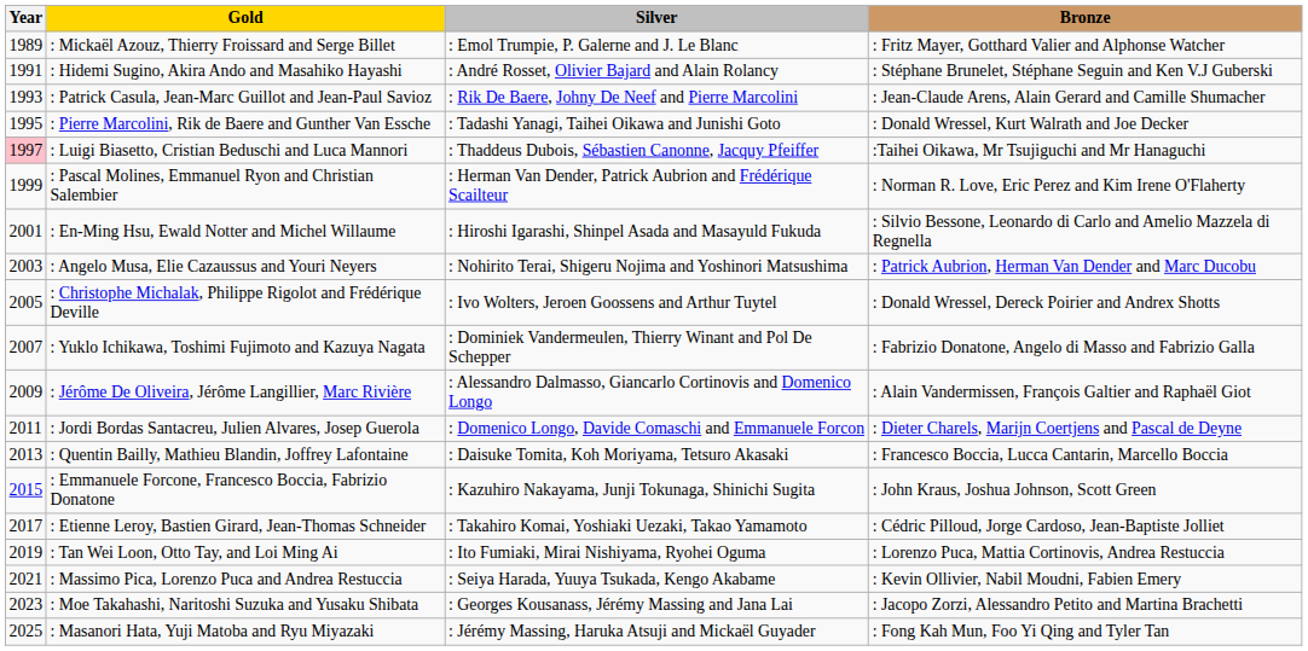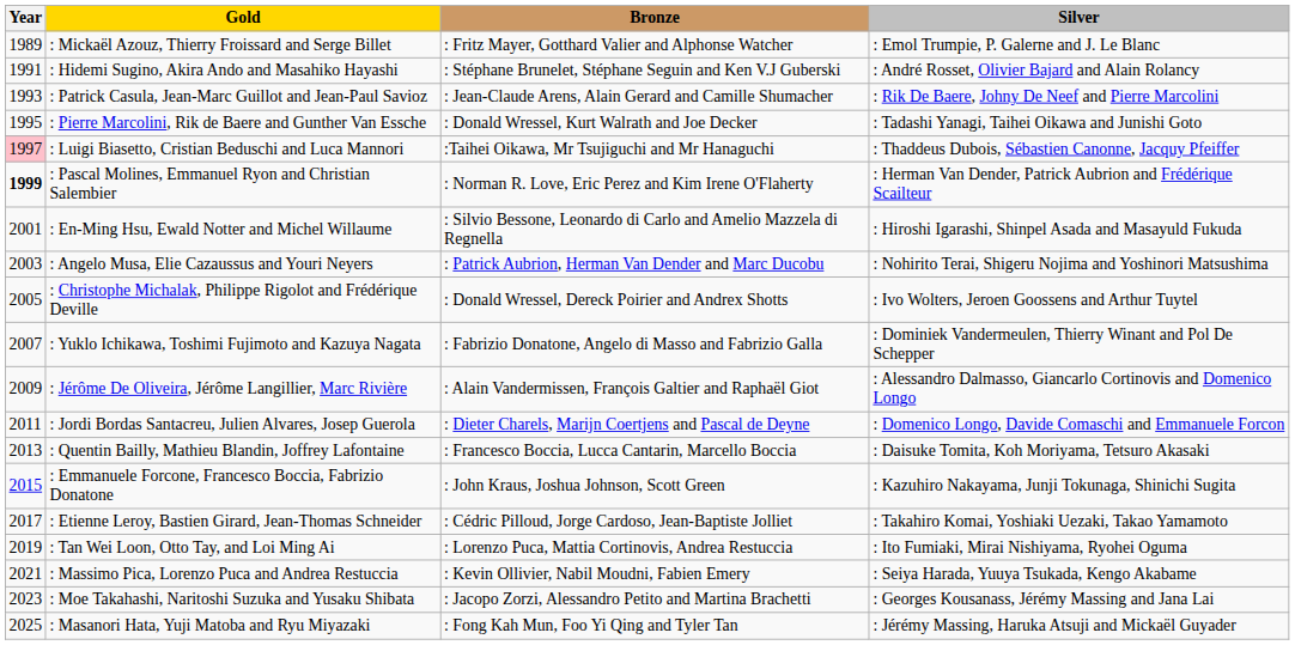columns swapped: Silver <-> Bronze
: Pascal Molines, Emmanuel Ryon and Christian Salembier | Year: normal -> bold
